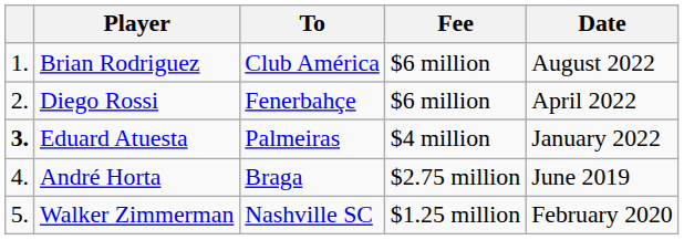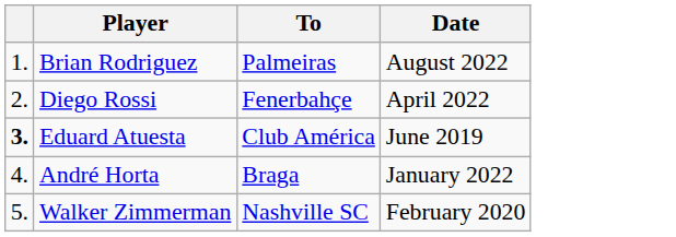- column: Fee | $6 million | $6 million | $4 million | $2.75 million | $1.25 million
Brian Rodriguez | To: Club América -> Palmeiras
Eduard Atuesta | To: Palmeiras -> Club América
Eduard Atuesta | Date: January 2022 -> June 2019
André Horta | Date: June 2019 -> January 2022
